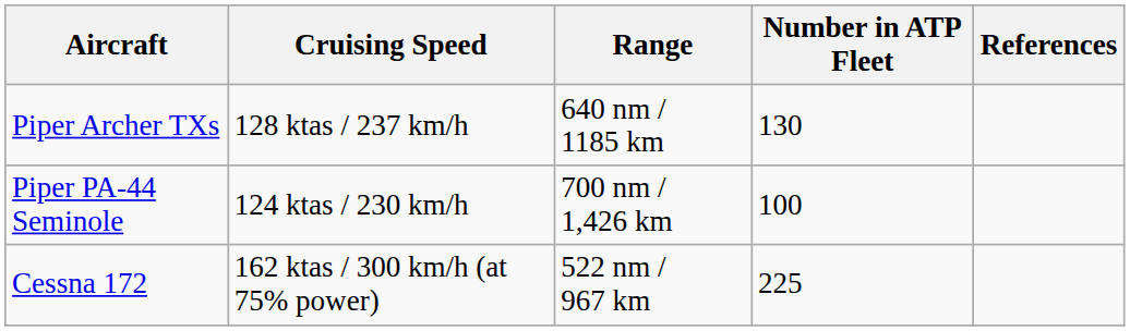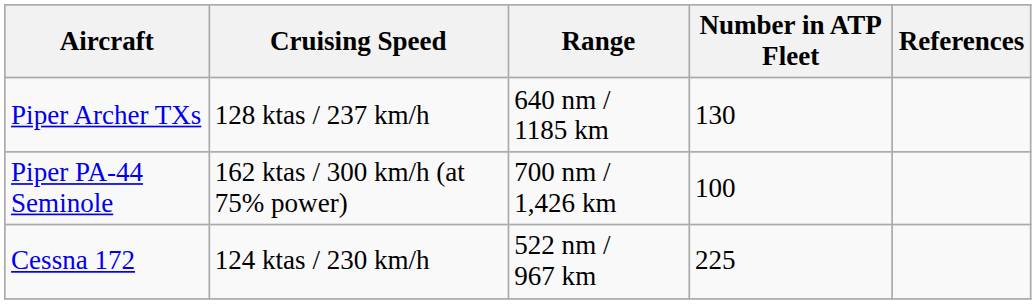Piper PA-44 Seminole | Cruising Speed: 124 ktas / 230 km/h -> 162 ktas / 300 km/h (at 75% power)
Cessna 172 | Cruising Speed: 162 ktas / 300 km/h (at 75% power) -> 124 ktas / 230 km/h
